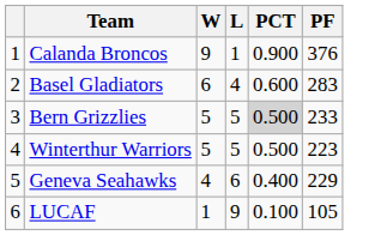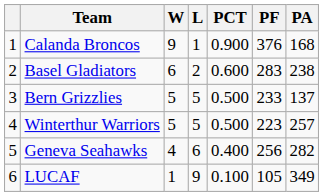+ column: PA | 168 | 238 | 137 | 257 | 282 | 349
Basel Gladiators | L: 4 -> 2
Bern Grizzlies | PCT: lightgrey background -> no background
Geneva Seahawks | PF: 229 -> 256
